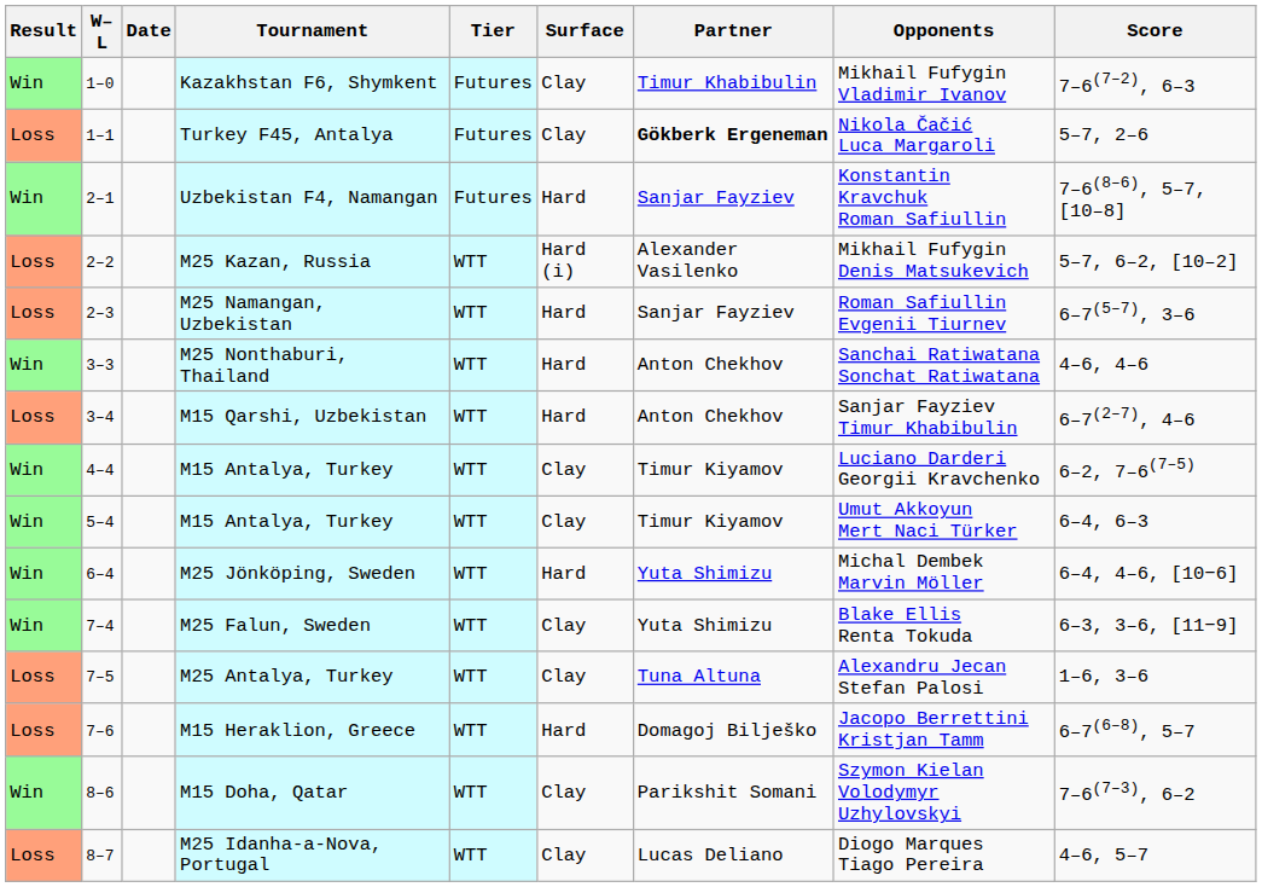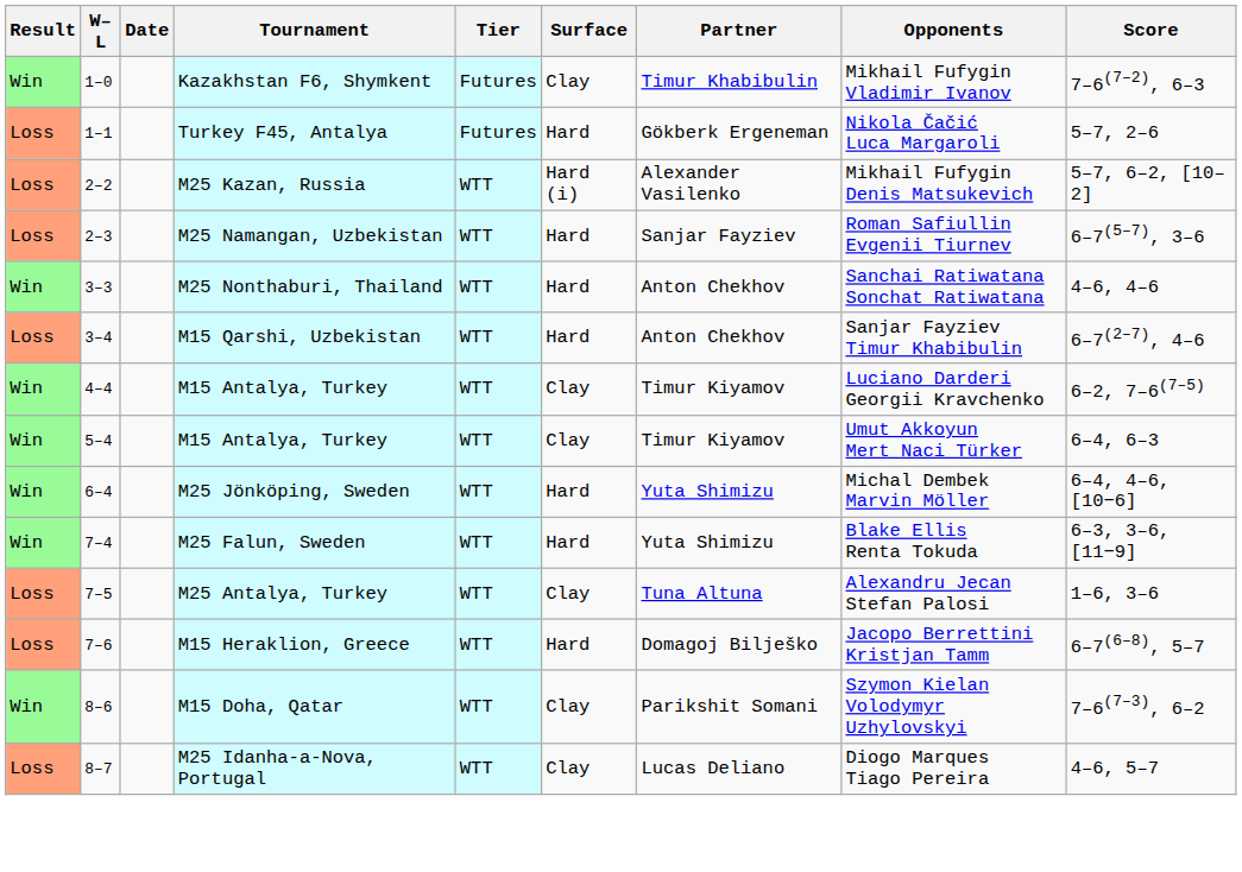Turkey F45, Antalya | Surface: Clay -> Hard
Turkey F45, Antalya | Partner: bold -> normal
- row: Win | 2–1 | Uzbekistan F4, Namangan | Futures | Hard | Sanjar Fayziev | Konstantin Kravchuk Roman Safiullin | 7–6(8–6), 5–7, [10–8]
M25 Falun, Sweden | Surface: Clay -> Hard
